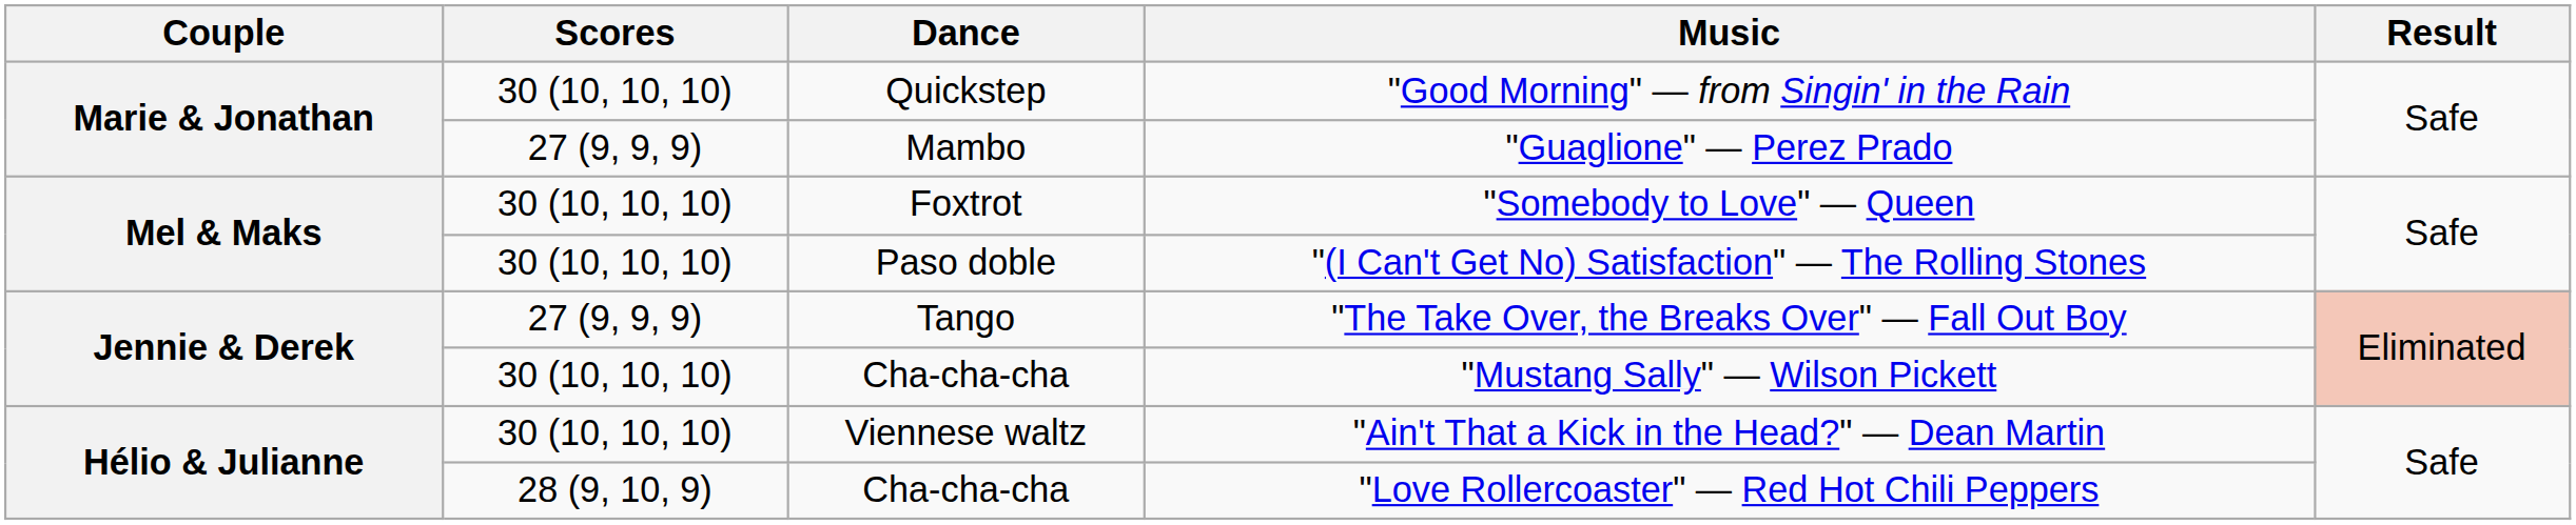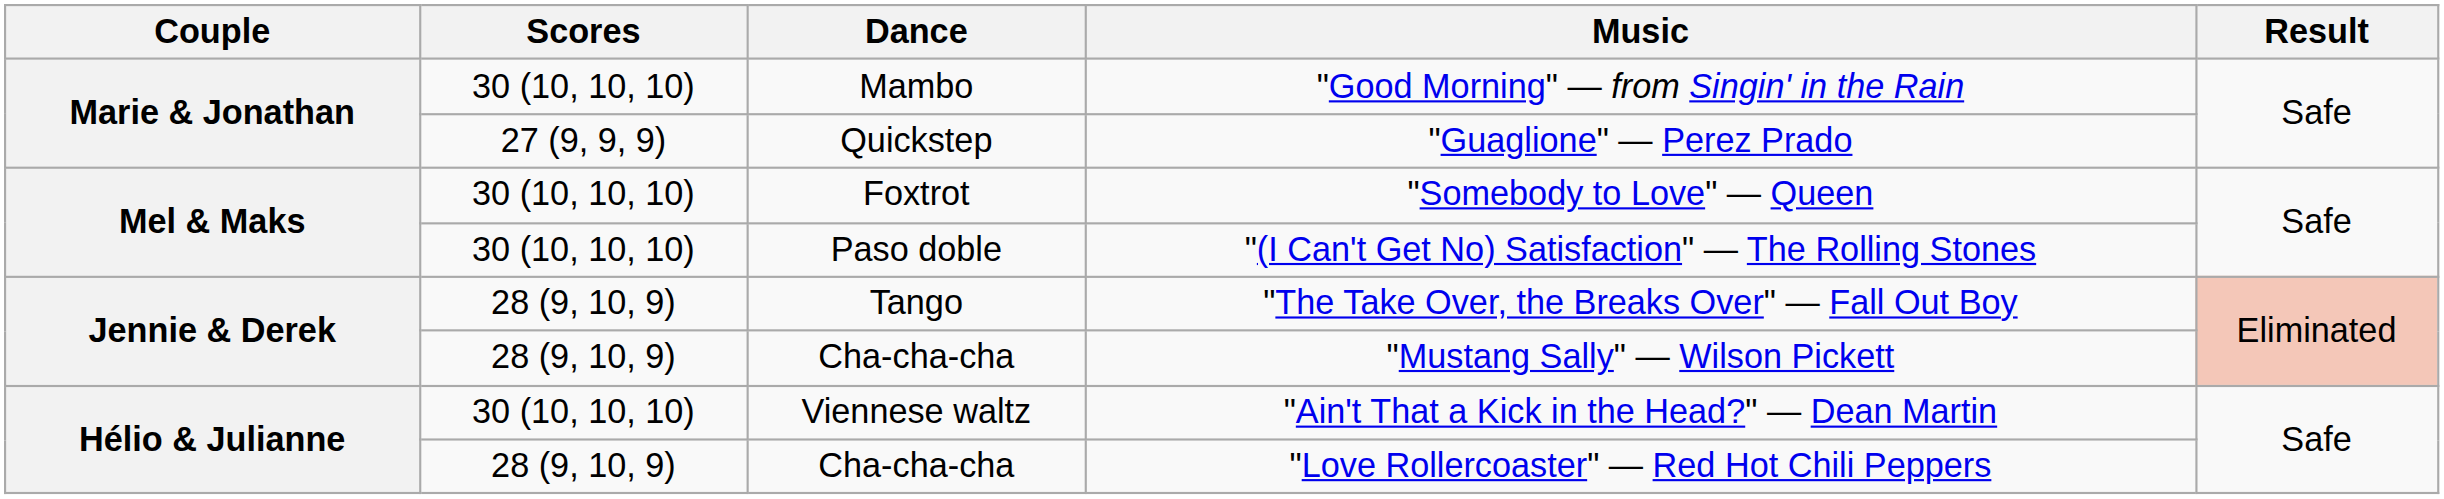"Good Morning" — from Singin' in the Rain | Dance: Quickstep -> Mambo
"Guaglione" — Perez Prado | Dance: Mambo -> Quickstep
"The Take Over, the Breaks Over" — Fall Out Boy | Scores: 27 (9, 9, 9) -> 28 (9, 10, 9)
"Mustang Sally" — Wilson Pickett | Scores: 30 (10, 10, 10) -> 28 (9, 10, 9)
